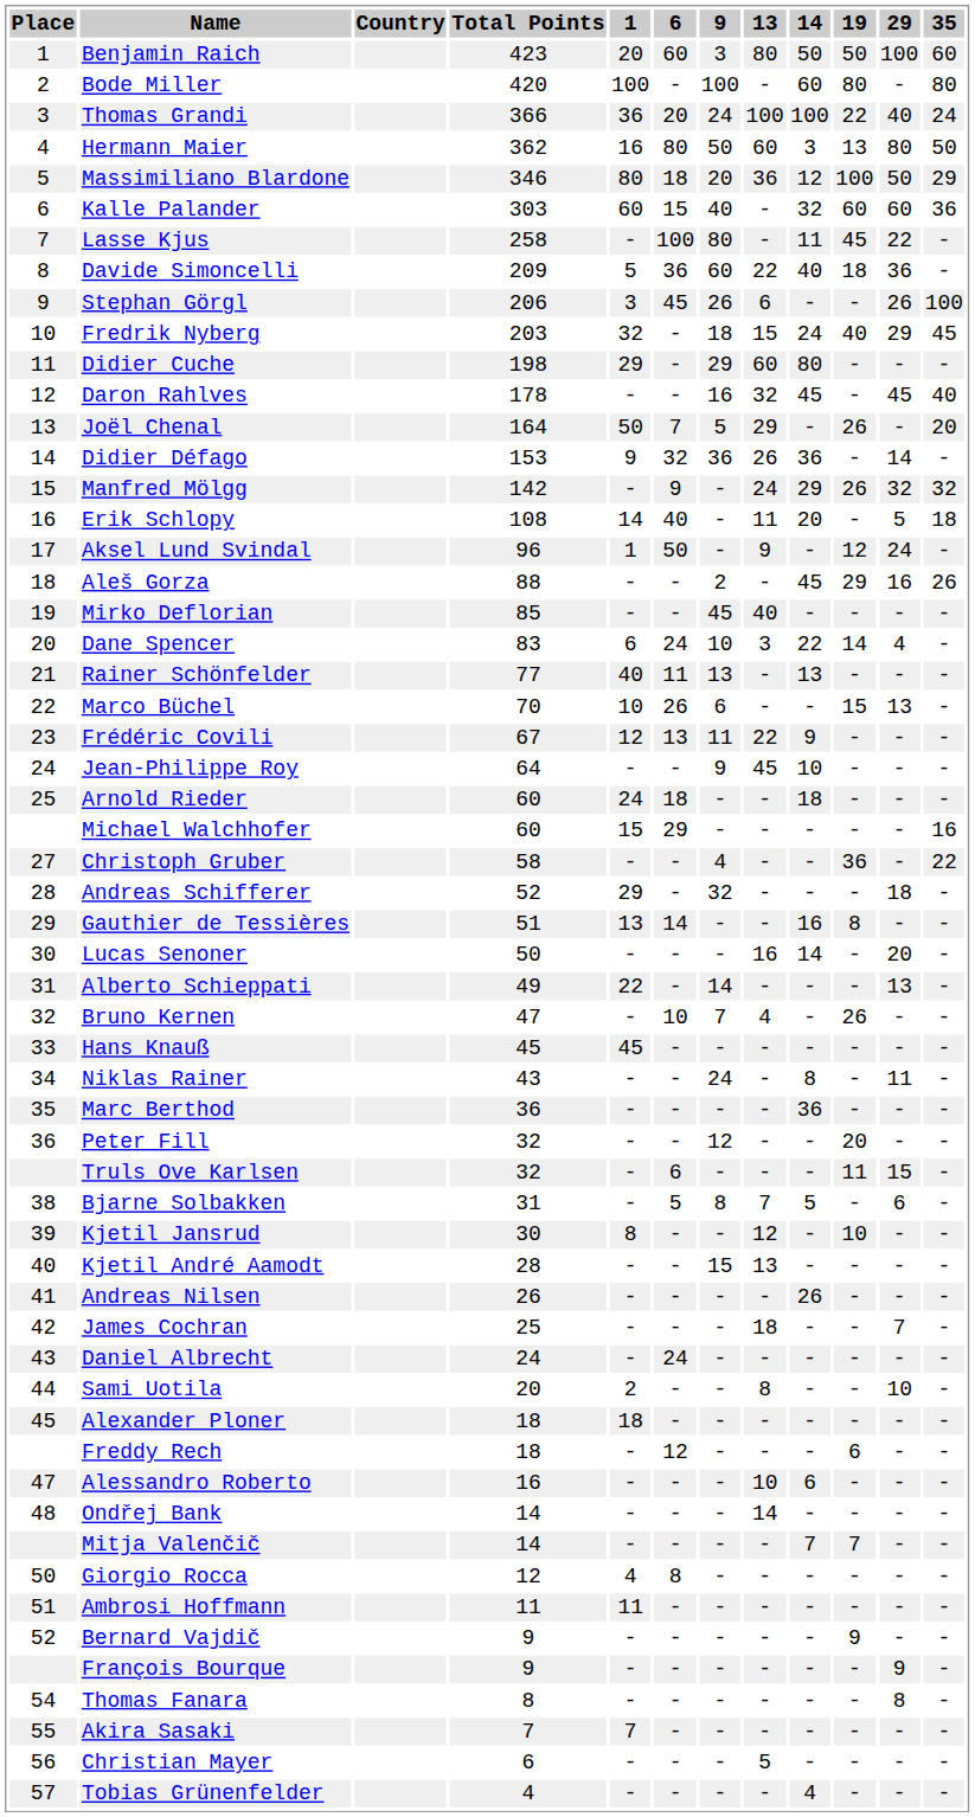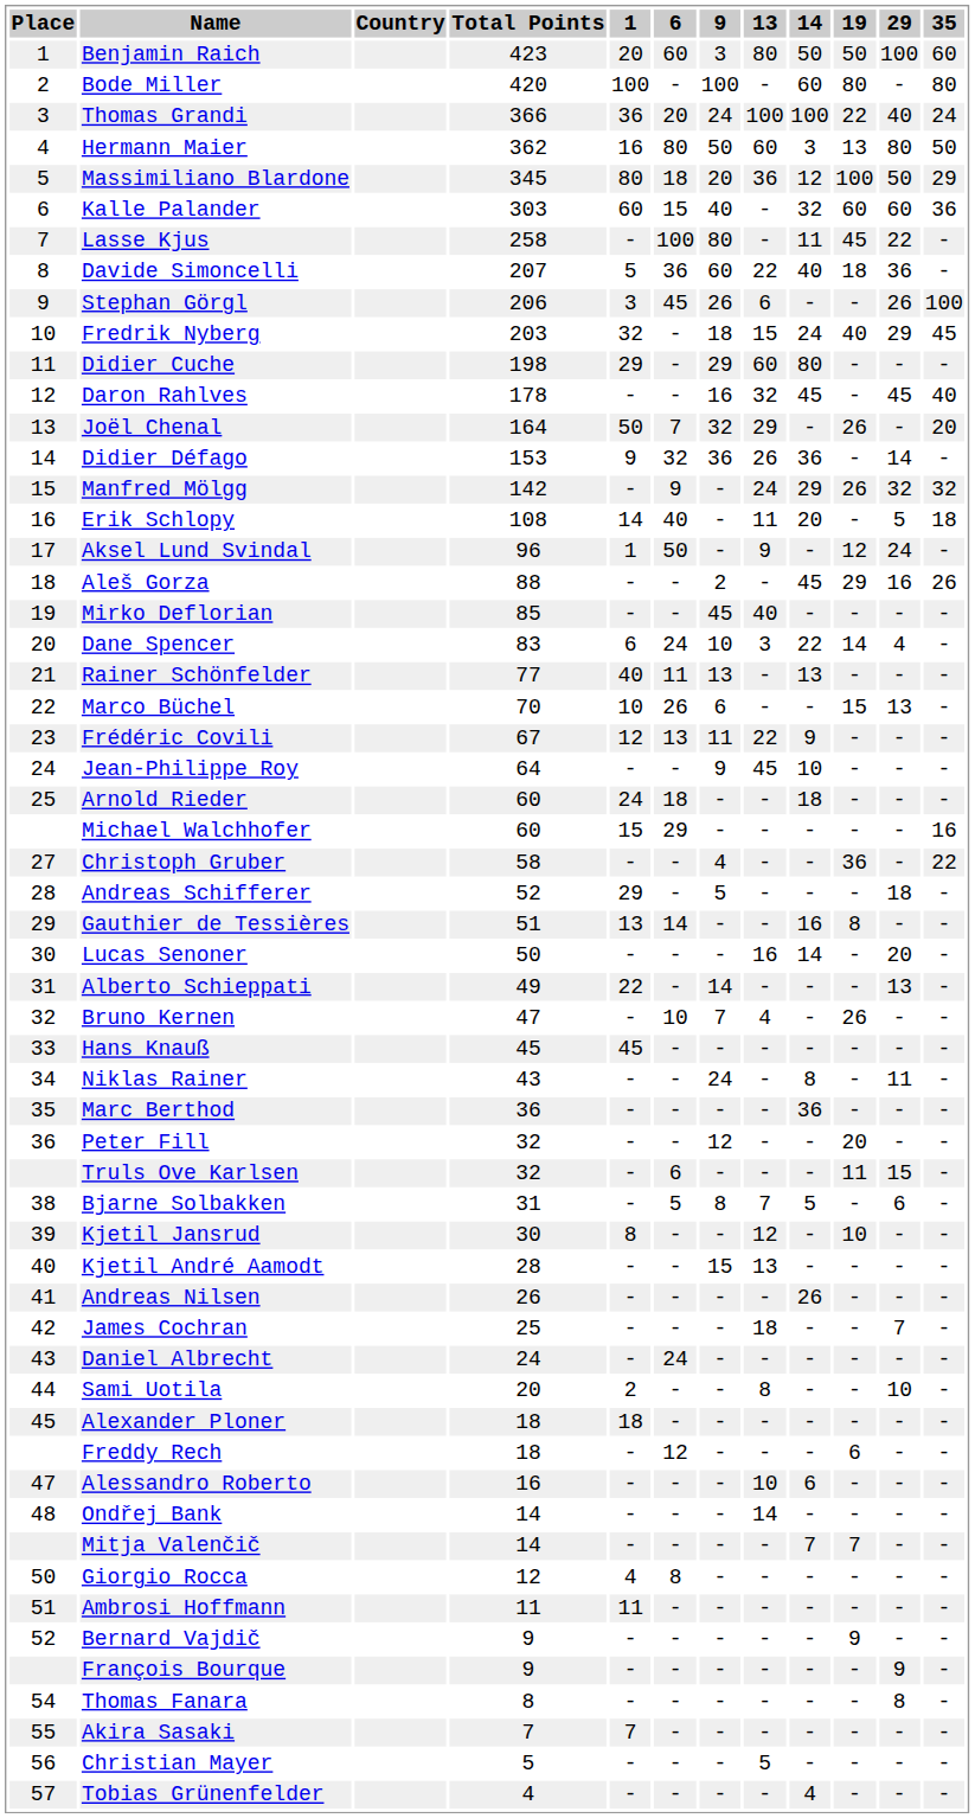Massimiliano Blardone | Total Points: 346 -> 345
Davide Simoncelli | Total Points: 209 -> 207
Joël Chenal | 9: 5 -> 32
Andreas Schifferer | 9: 32 -> 5
Christian Mayer | Total Points: 6 -> 5
